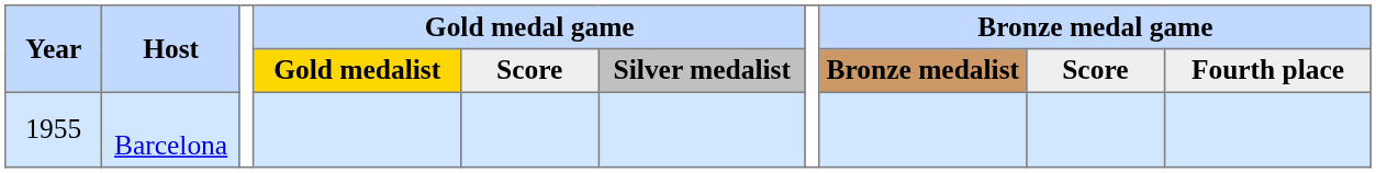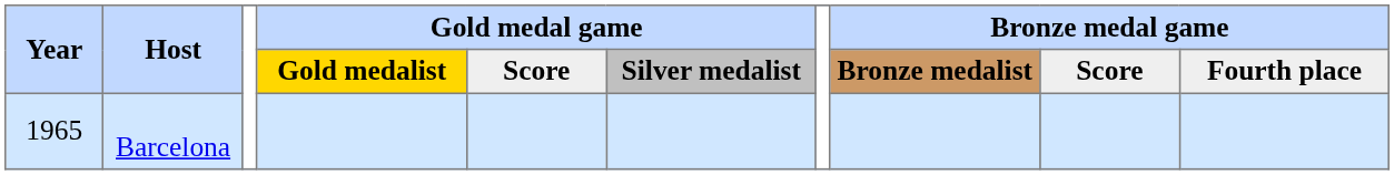Barcelona | Year: 1955 -> 1965
